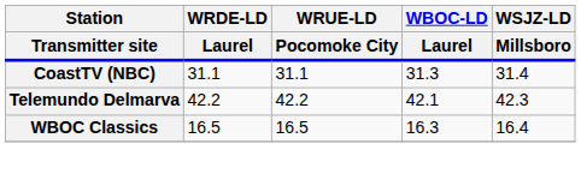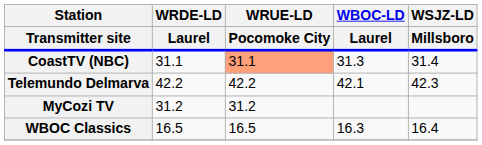CoastTV (NBC) | WRUE-LD / Pocomoke City: no background -> lightsalmon background
+ row: MyCozi TV | 31.2 | 31.2
